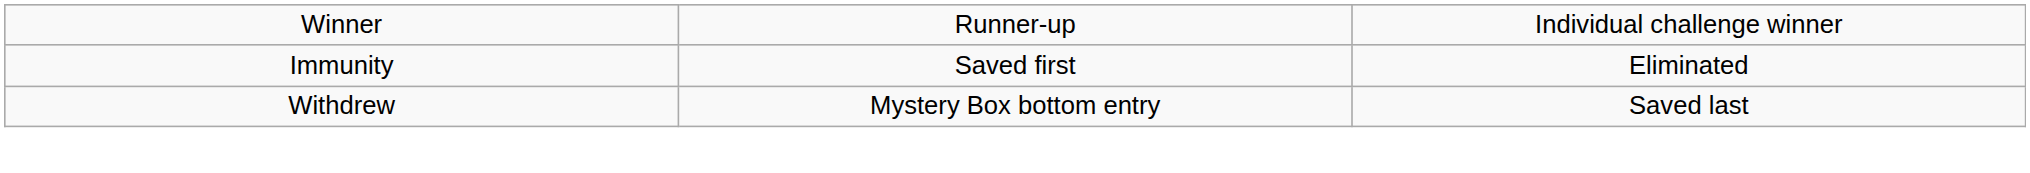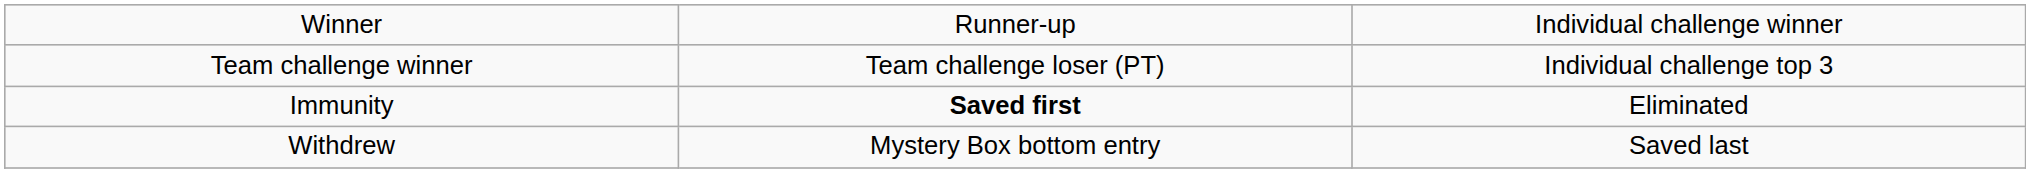+ row: Team challenge winner | Team challenge loser (PT) | Individual challenge top 3
Immunity | column 2: normal -> bold
